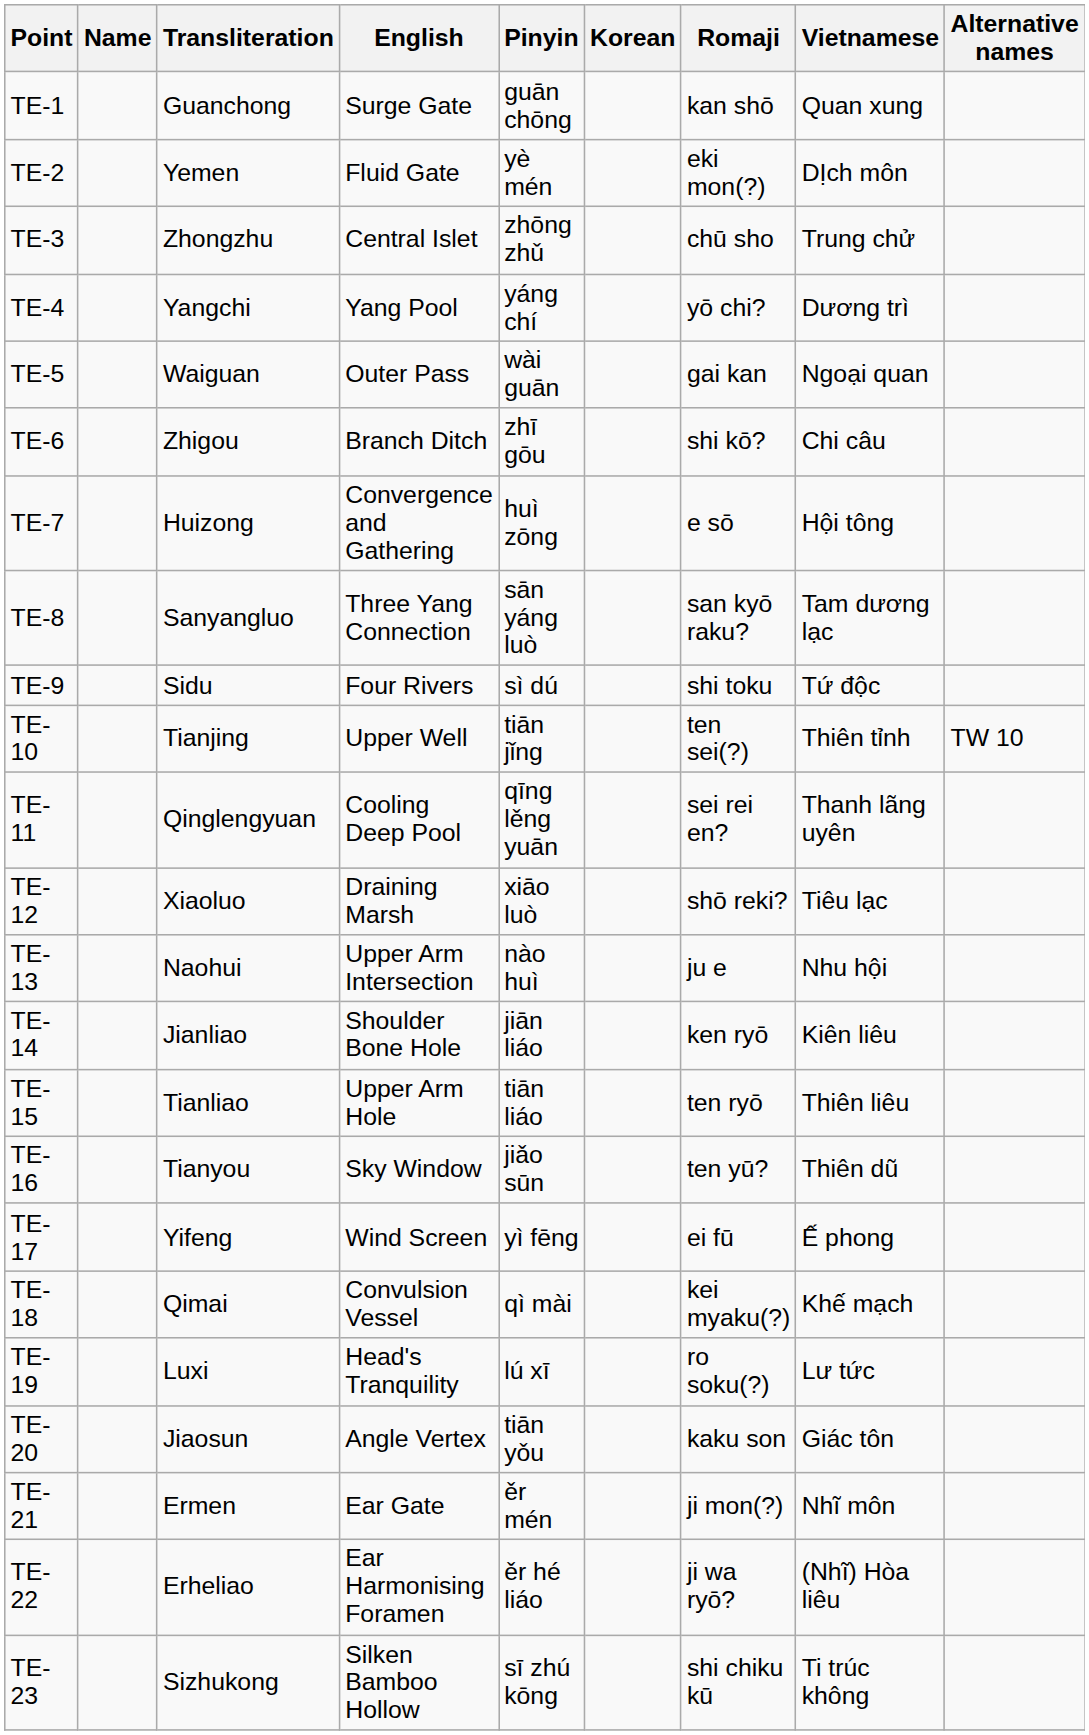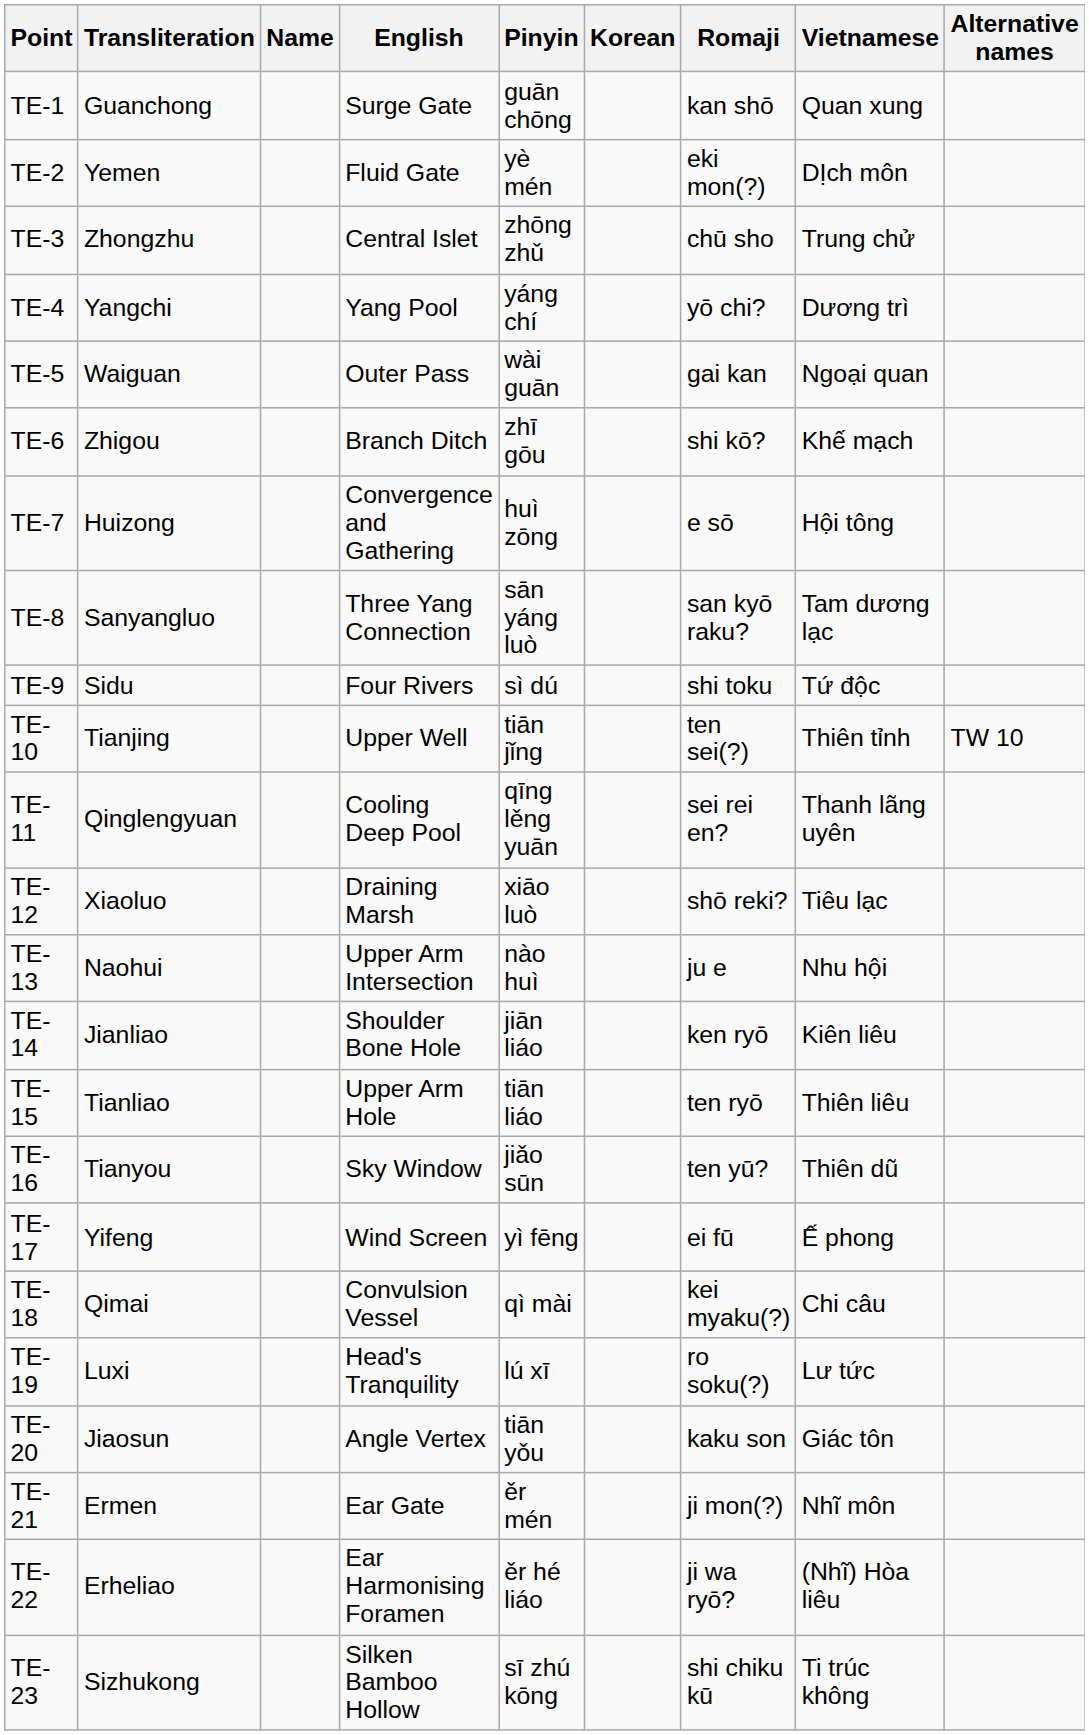columns swapped: Name <-> Transliteration
TE-6 | Vietnamese: Chi câu -> Khế mạch
TE-18 | Vietnamese: Khế mạch -> Chi câu
